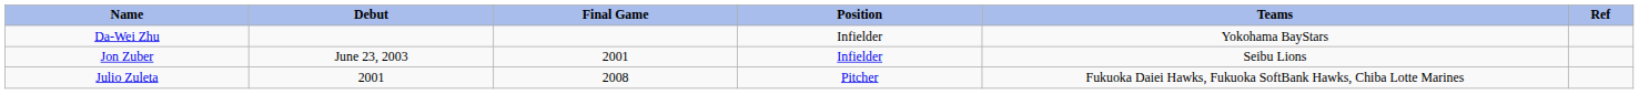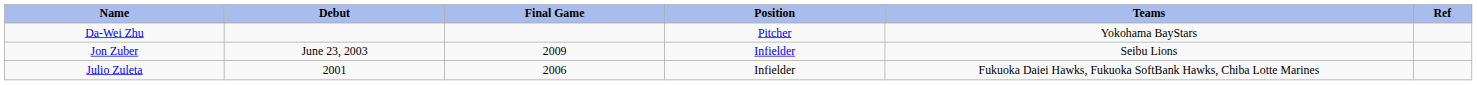Da-Wei Zhu | Position: Infielder -> Pitcher
Jon Zuber | Final Game: 2001 -> 2009
Julio Zuleta | Final Game: 2008 -> 2006
Julio Zuleta | Position: Pitcher -> Infielder
